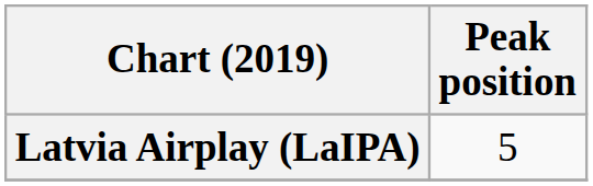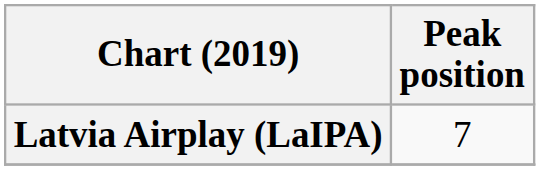Latvia Airplay (LaIPA) | Peak position: 5 -> 7
